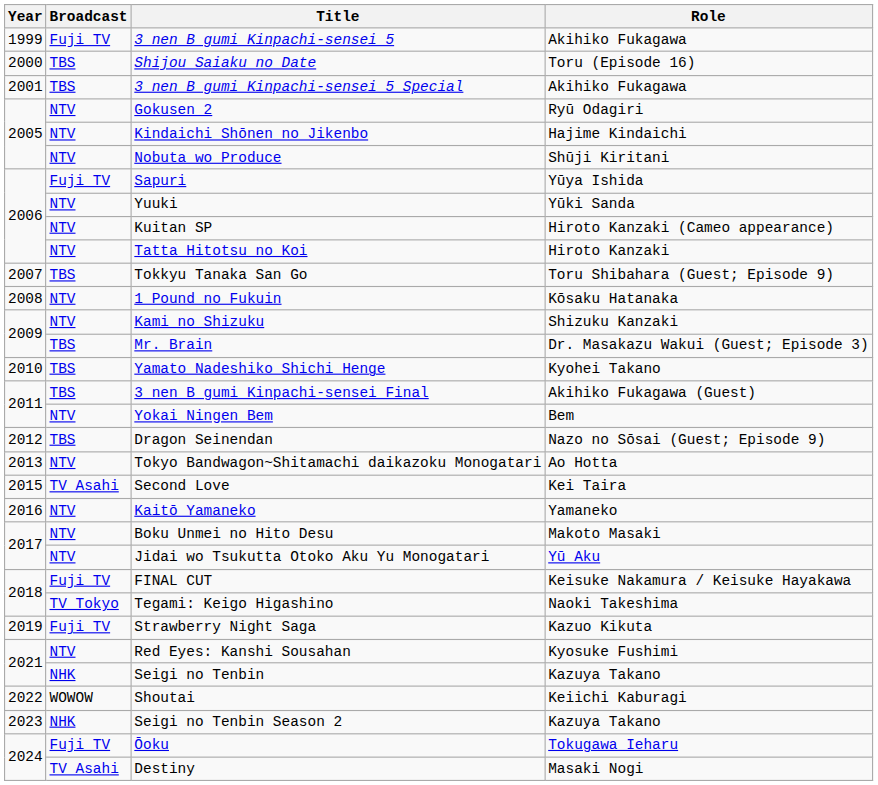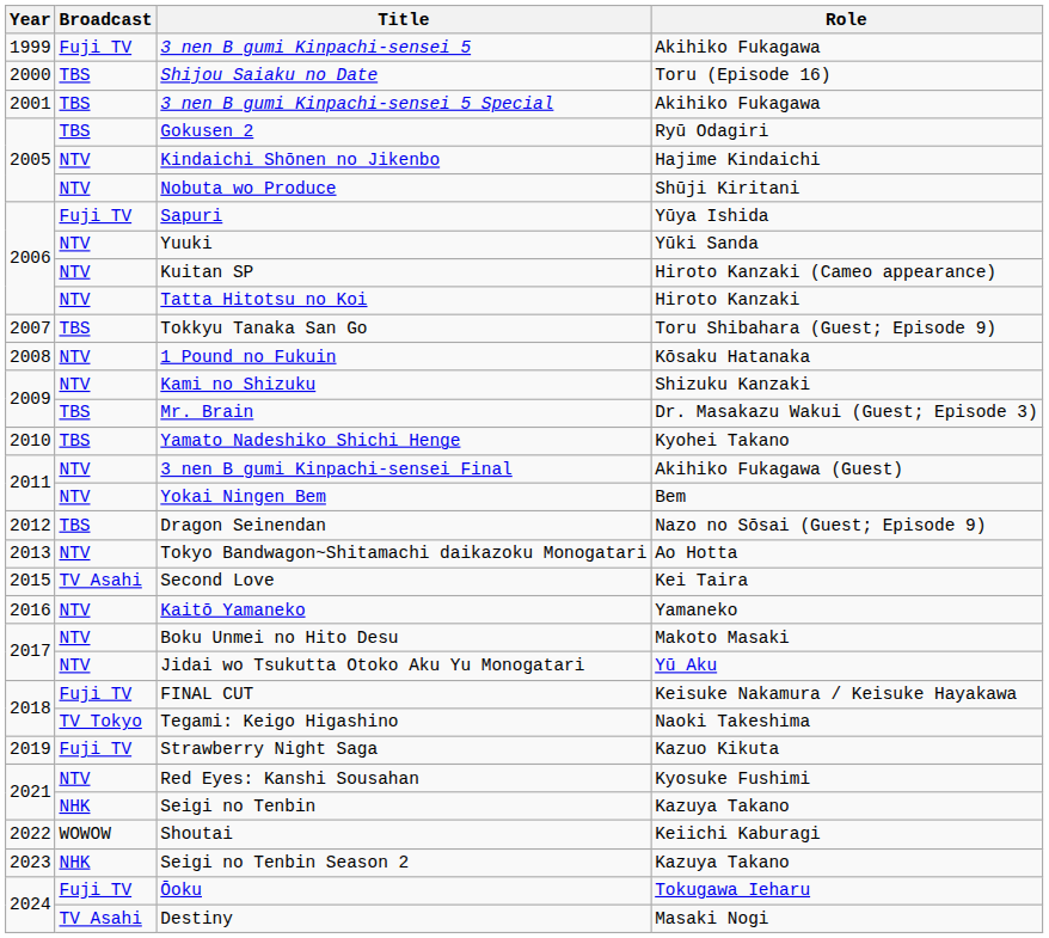Gokusen 2 | Broadcast: NTV -> TBS
3 nen B gumi Kinpachi-sensei Final | Broadcast: TBS -> NTV
